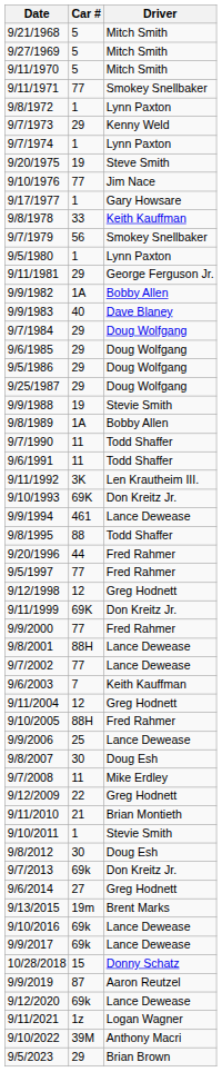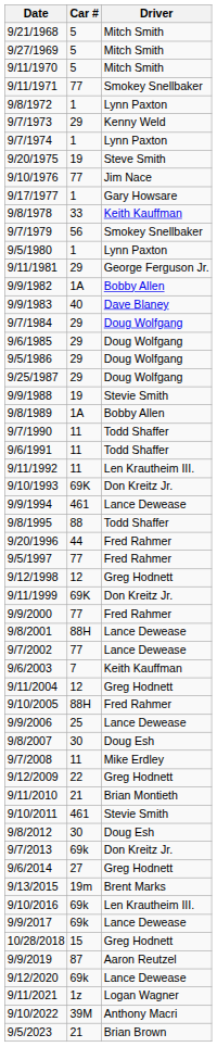9/11/1992 | Car #: 3K -> 11
9/10/2011 | Car #: 1 -> 461
9/10/2016 | Driver: Lance Dewease -> Len Krautheim III.
10/28/2018 | Driver: Donny Schatz -> Greg Hodnett
9/5/2023 | Car #: 29 -> 21
